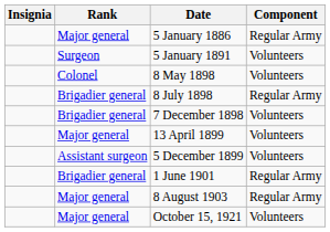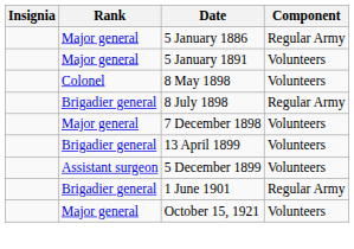5 January 1891 | Rank: Surgeon -> Major general
7 December 1898 | Rank: Brigadier general -> Major general
13 April 1899 | Rank: Major general -> Brigadier general
- row: Major general | 8 August 1903 | Regular Army
